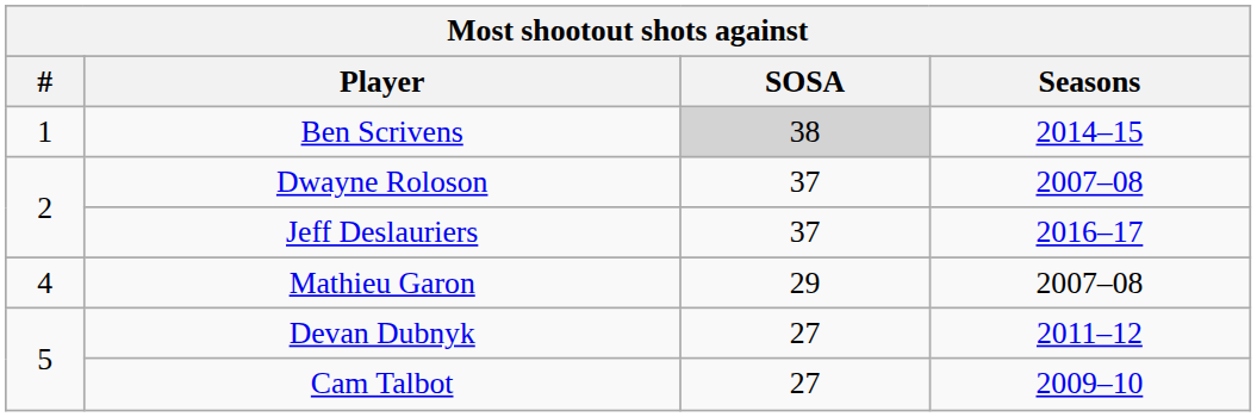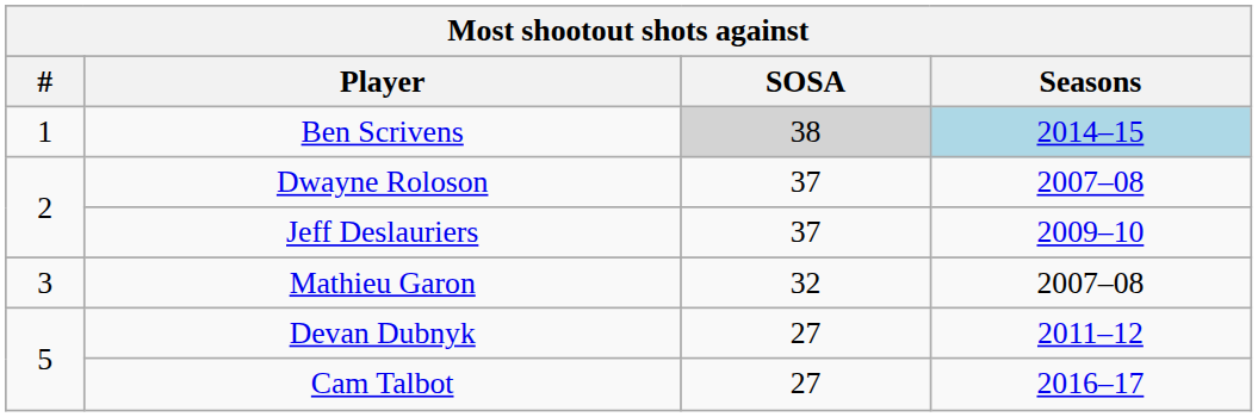Ben Scrivens | Seasons: no background -> lightblue background
Jeff Deslauriers | Seasons: 2016–17 -> 2009–10
Mathieu Garon | #: 4 -> 3
Mathieu Garon | SOSA: 29 -> 32
Cam Talbot | Seasons: 2009–10 -> 2016–17
